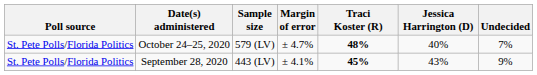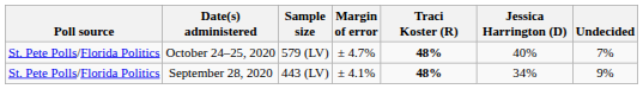September 28, 2020 | Traci Koster (R): 45% -> 48%
September 28, 2020 | Jessica Harrington (D): 43% -> 34%
